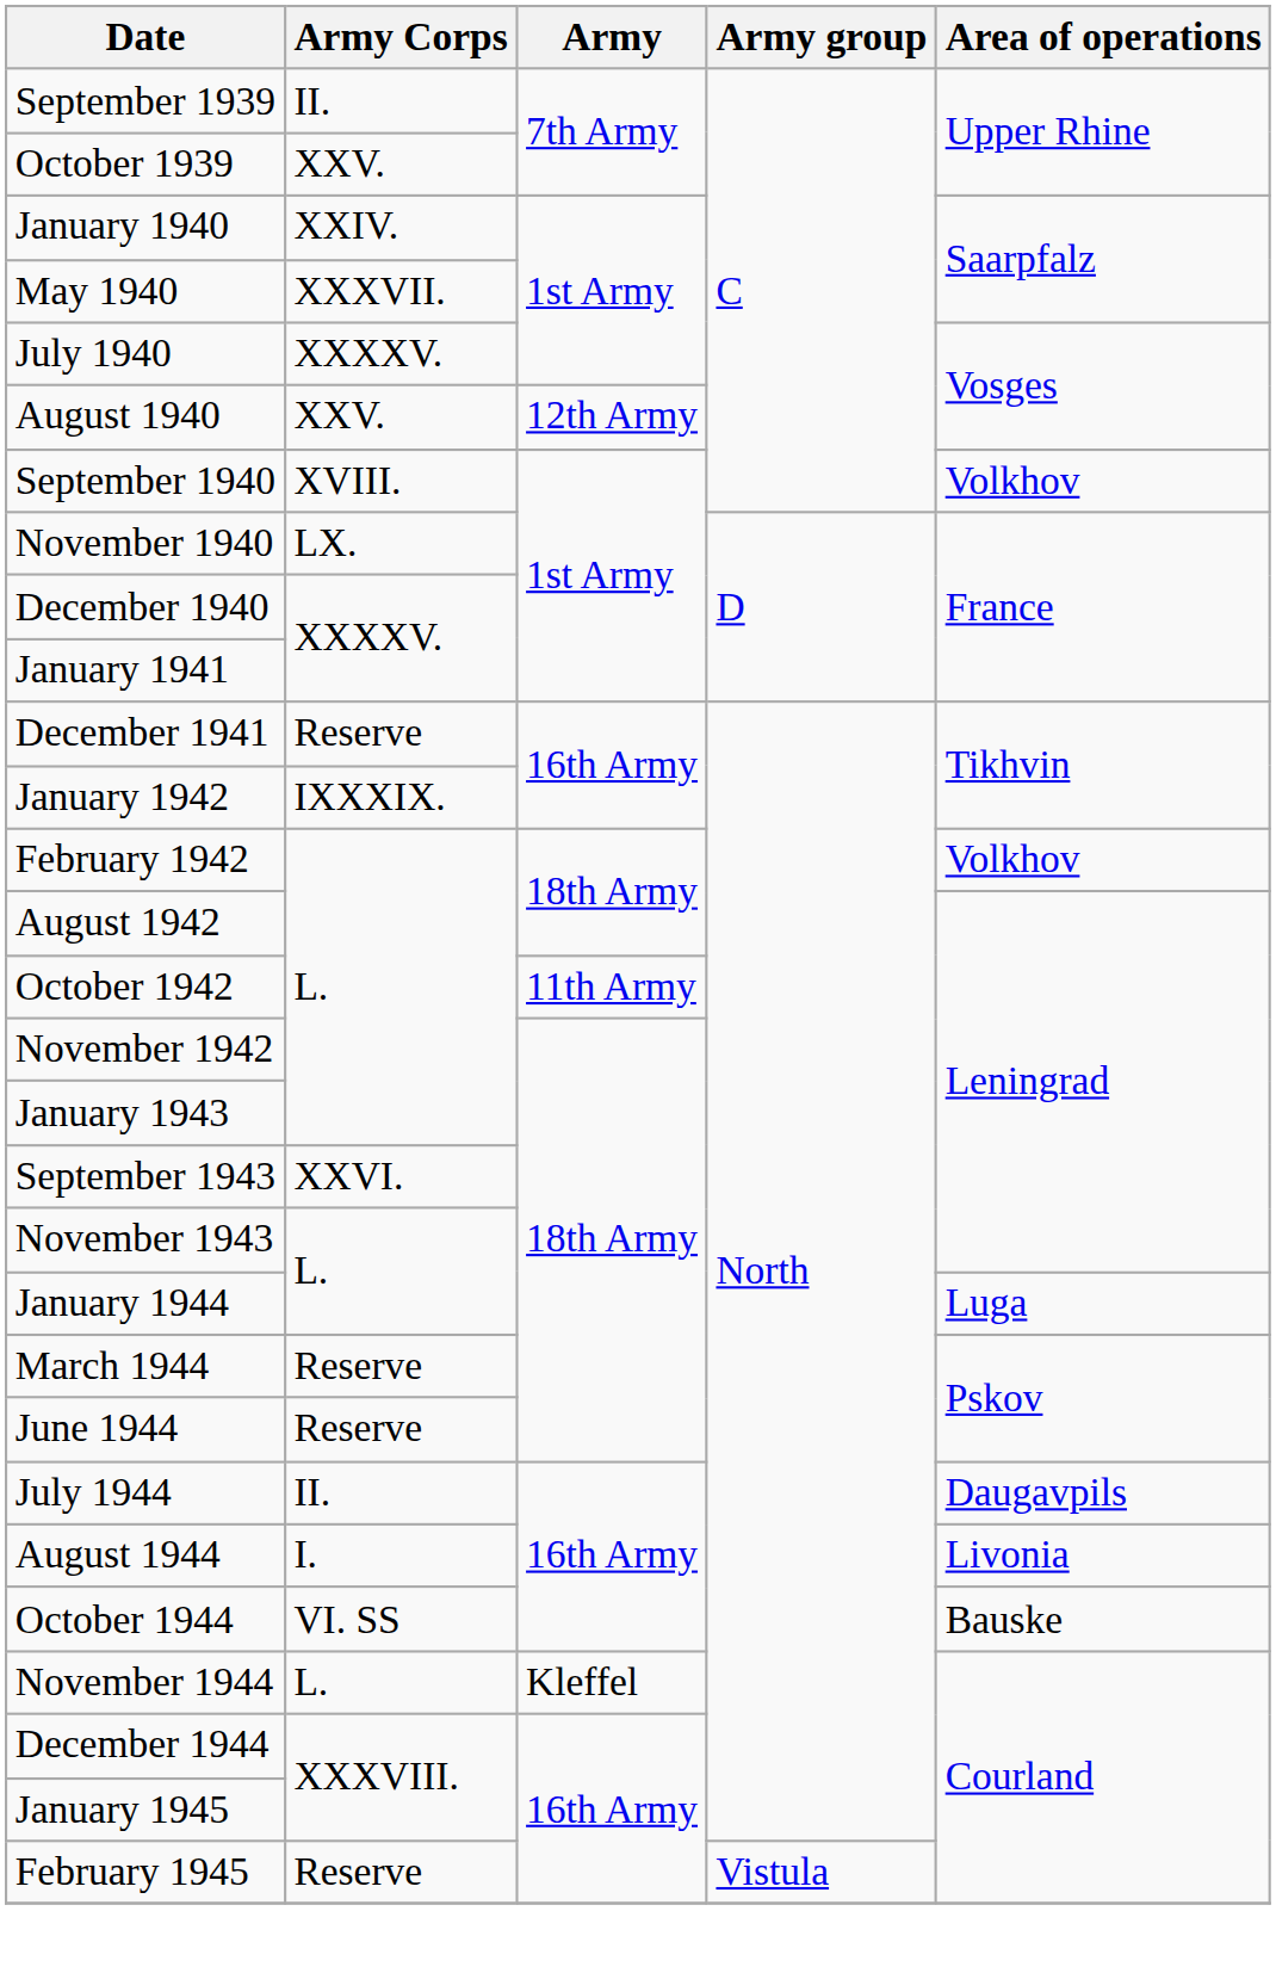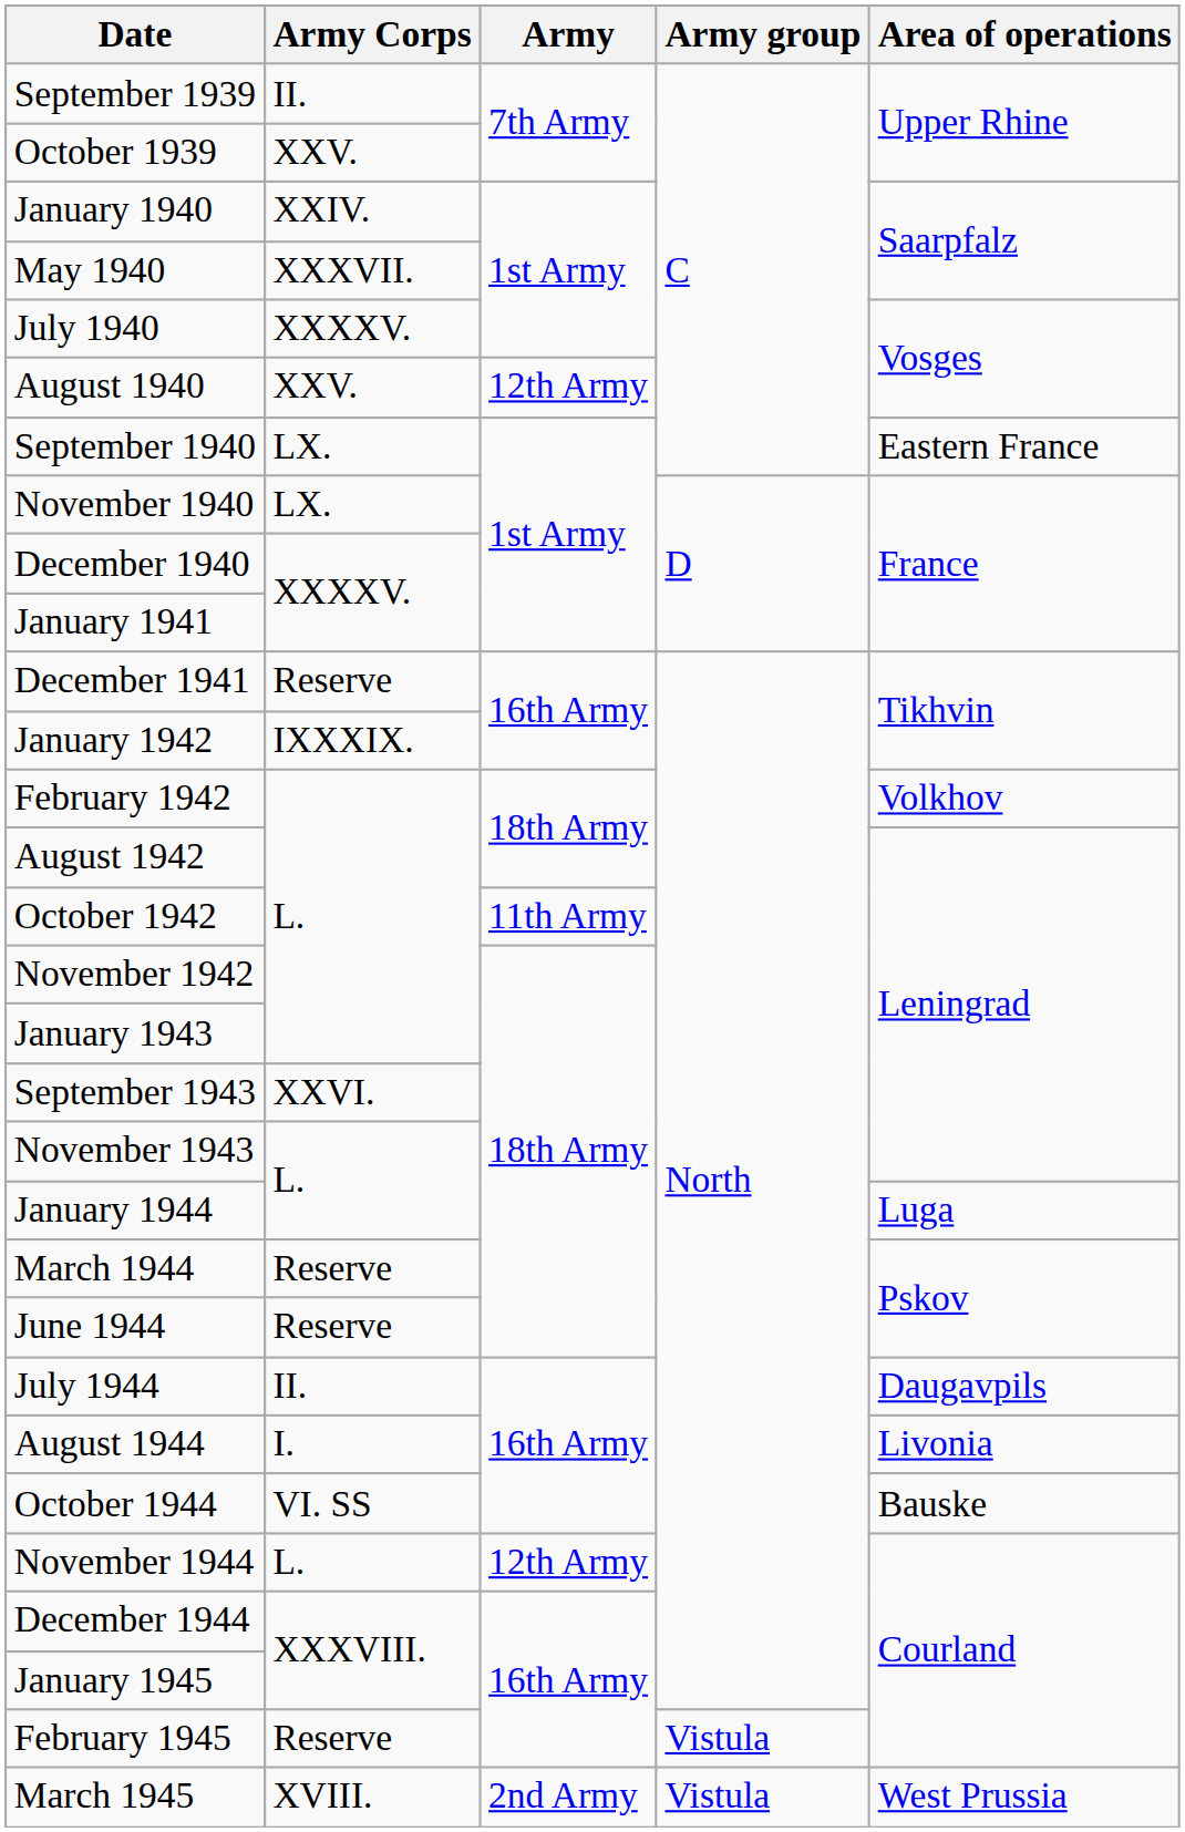September 1940 | Army Corps: XVIII. -> LX.
September 1940 | Area of operations: Volkhov -> Eastern France
November 1944 | Army: Kleffel -> 12th Army
+ row: March 1945 | XVIII. | 2nd Army | Vistula | West Prussia
